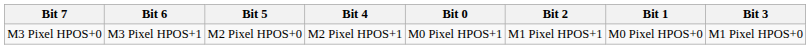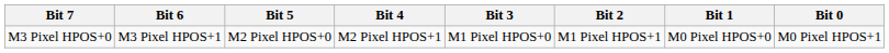columns swapped: Bit 3 <-> Bit 0
